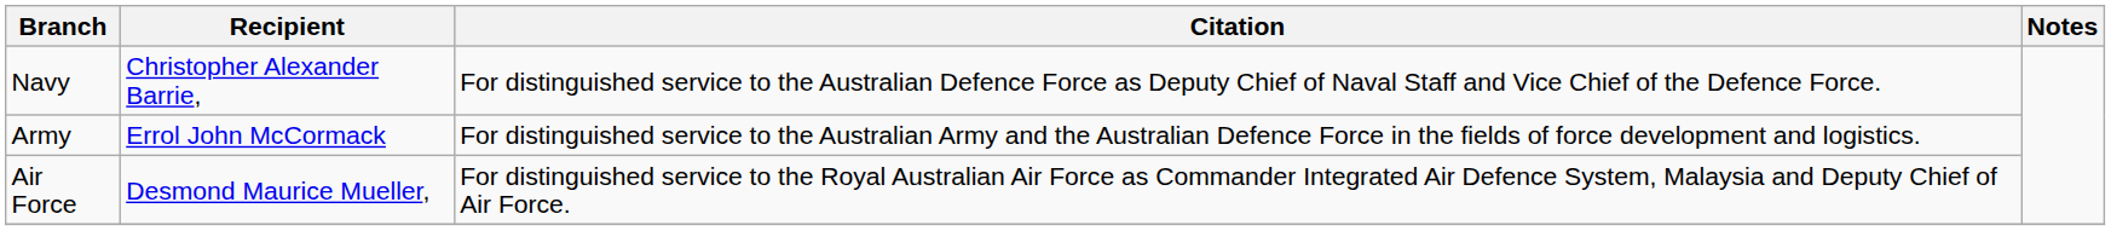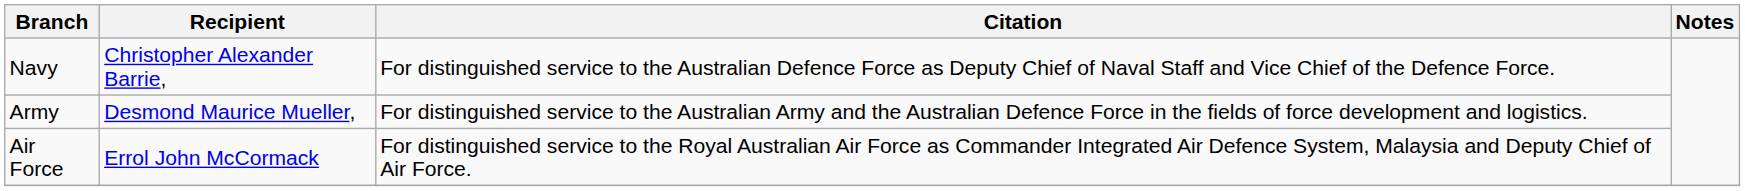Army | Recipient: Errol John McCormack -> Desmond Maurice Mueller,
Air Force | Recipient: Desmond Maurice Mueller, -> Errol John McCormack
